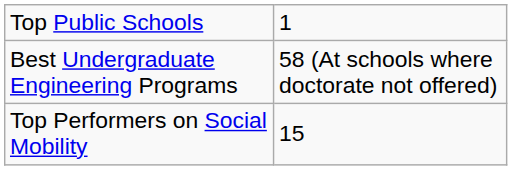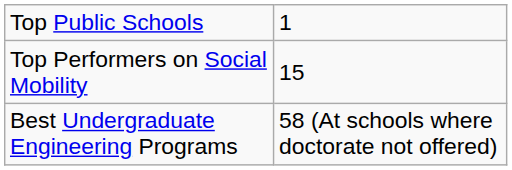rows swapped: Top Performers on Social Mobility <-> Best Undergraduate Engineering Programs
